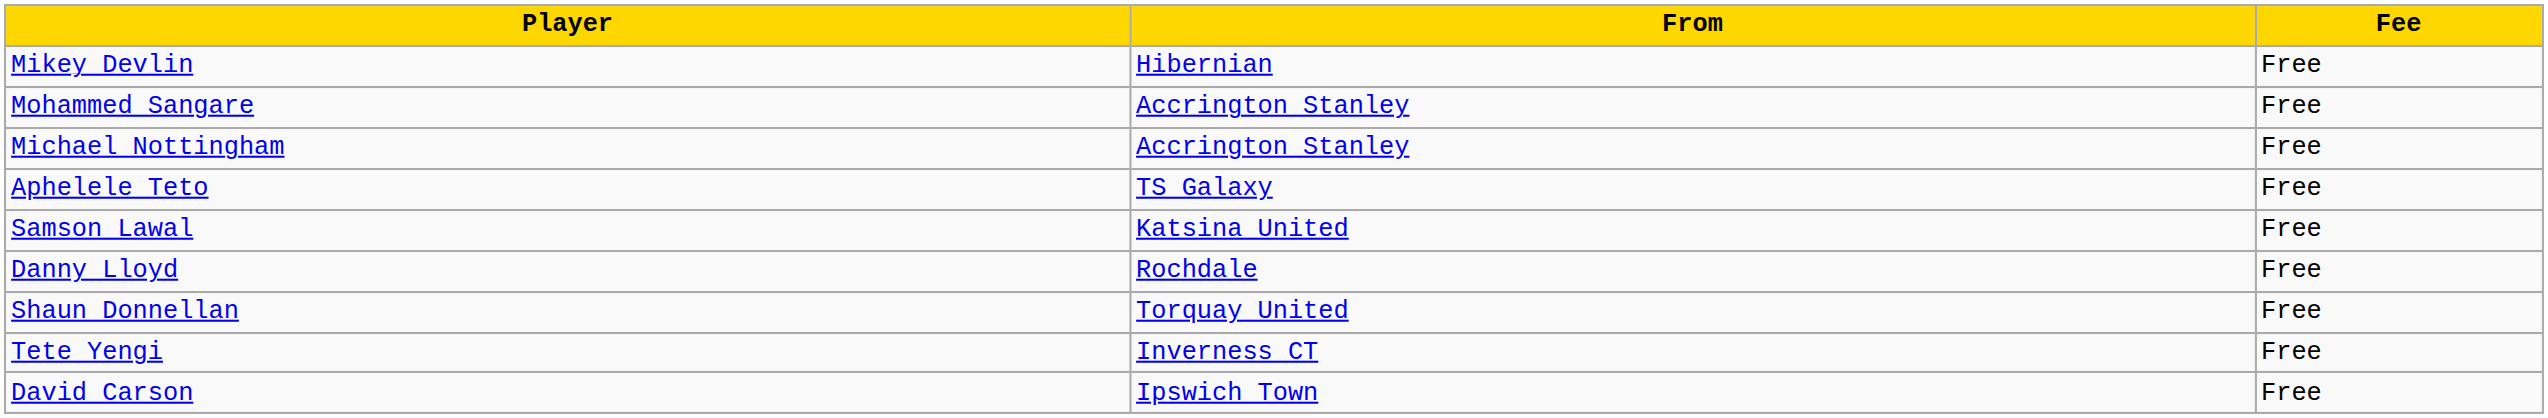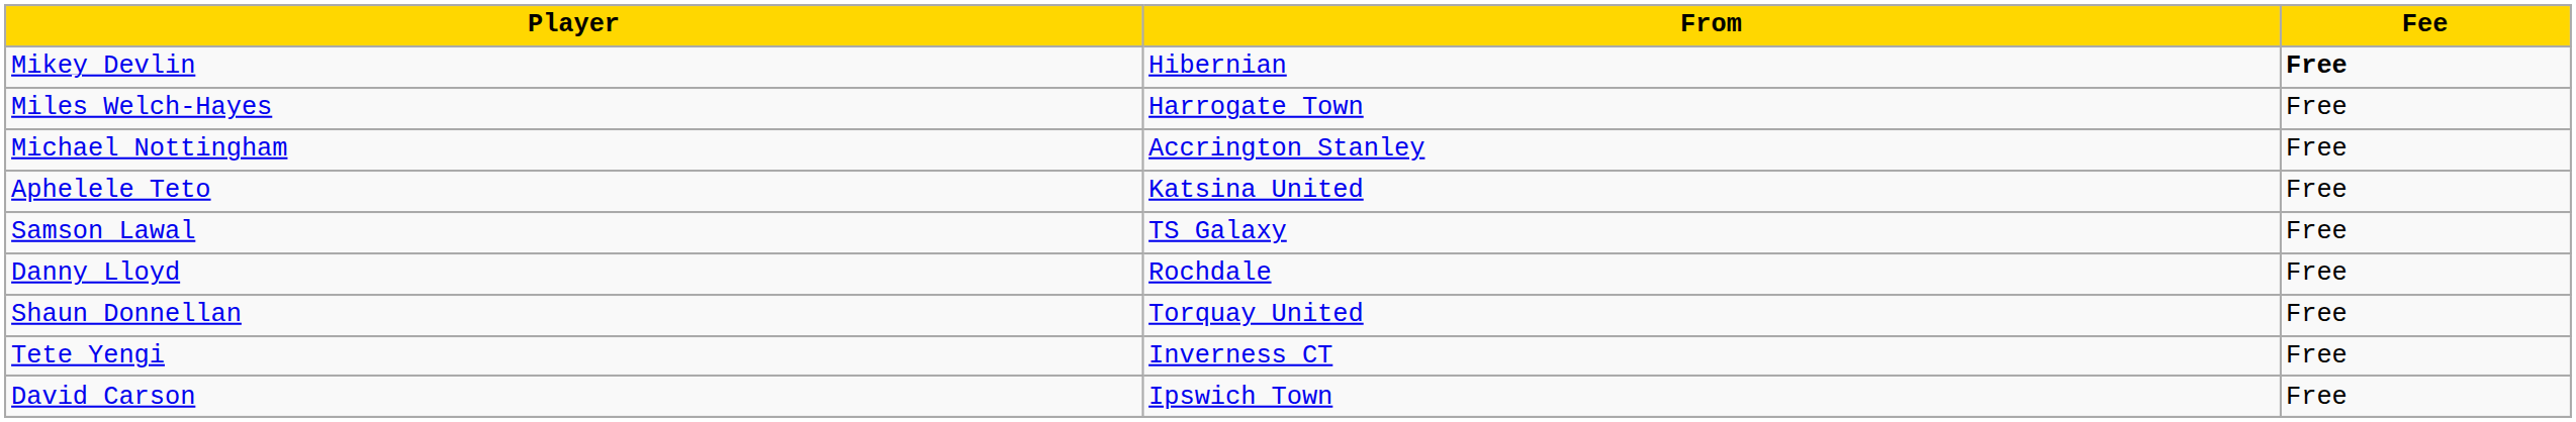Mikey Devlin | Fee: normal -> bold
- row: Mohammed Sangare | Accrington Stanley | Free
+ row: Miles Welch-Hayes | Harrogate Town | Free
Aphelele Teto | From: TS Galaxy -> Katsina United
Samson Lawal | From: Katsina United -> TS Galaxy
